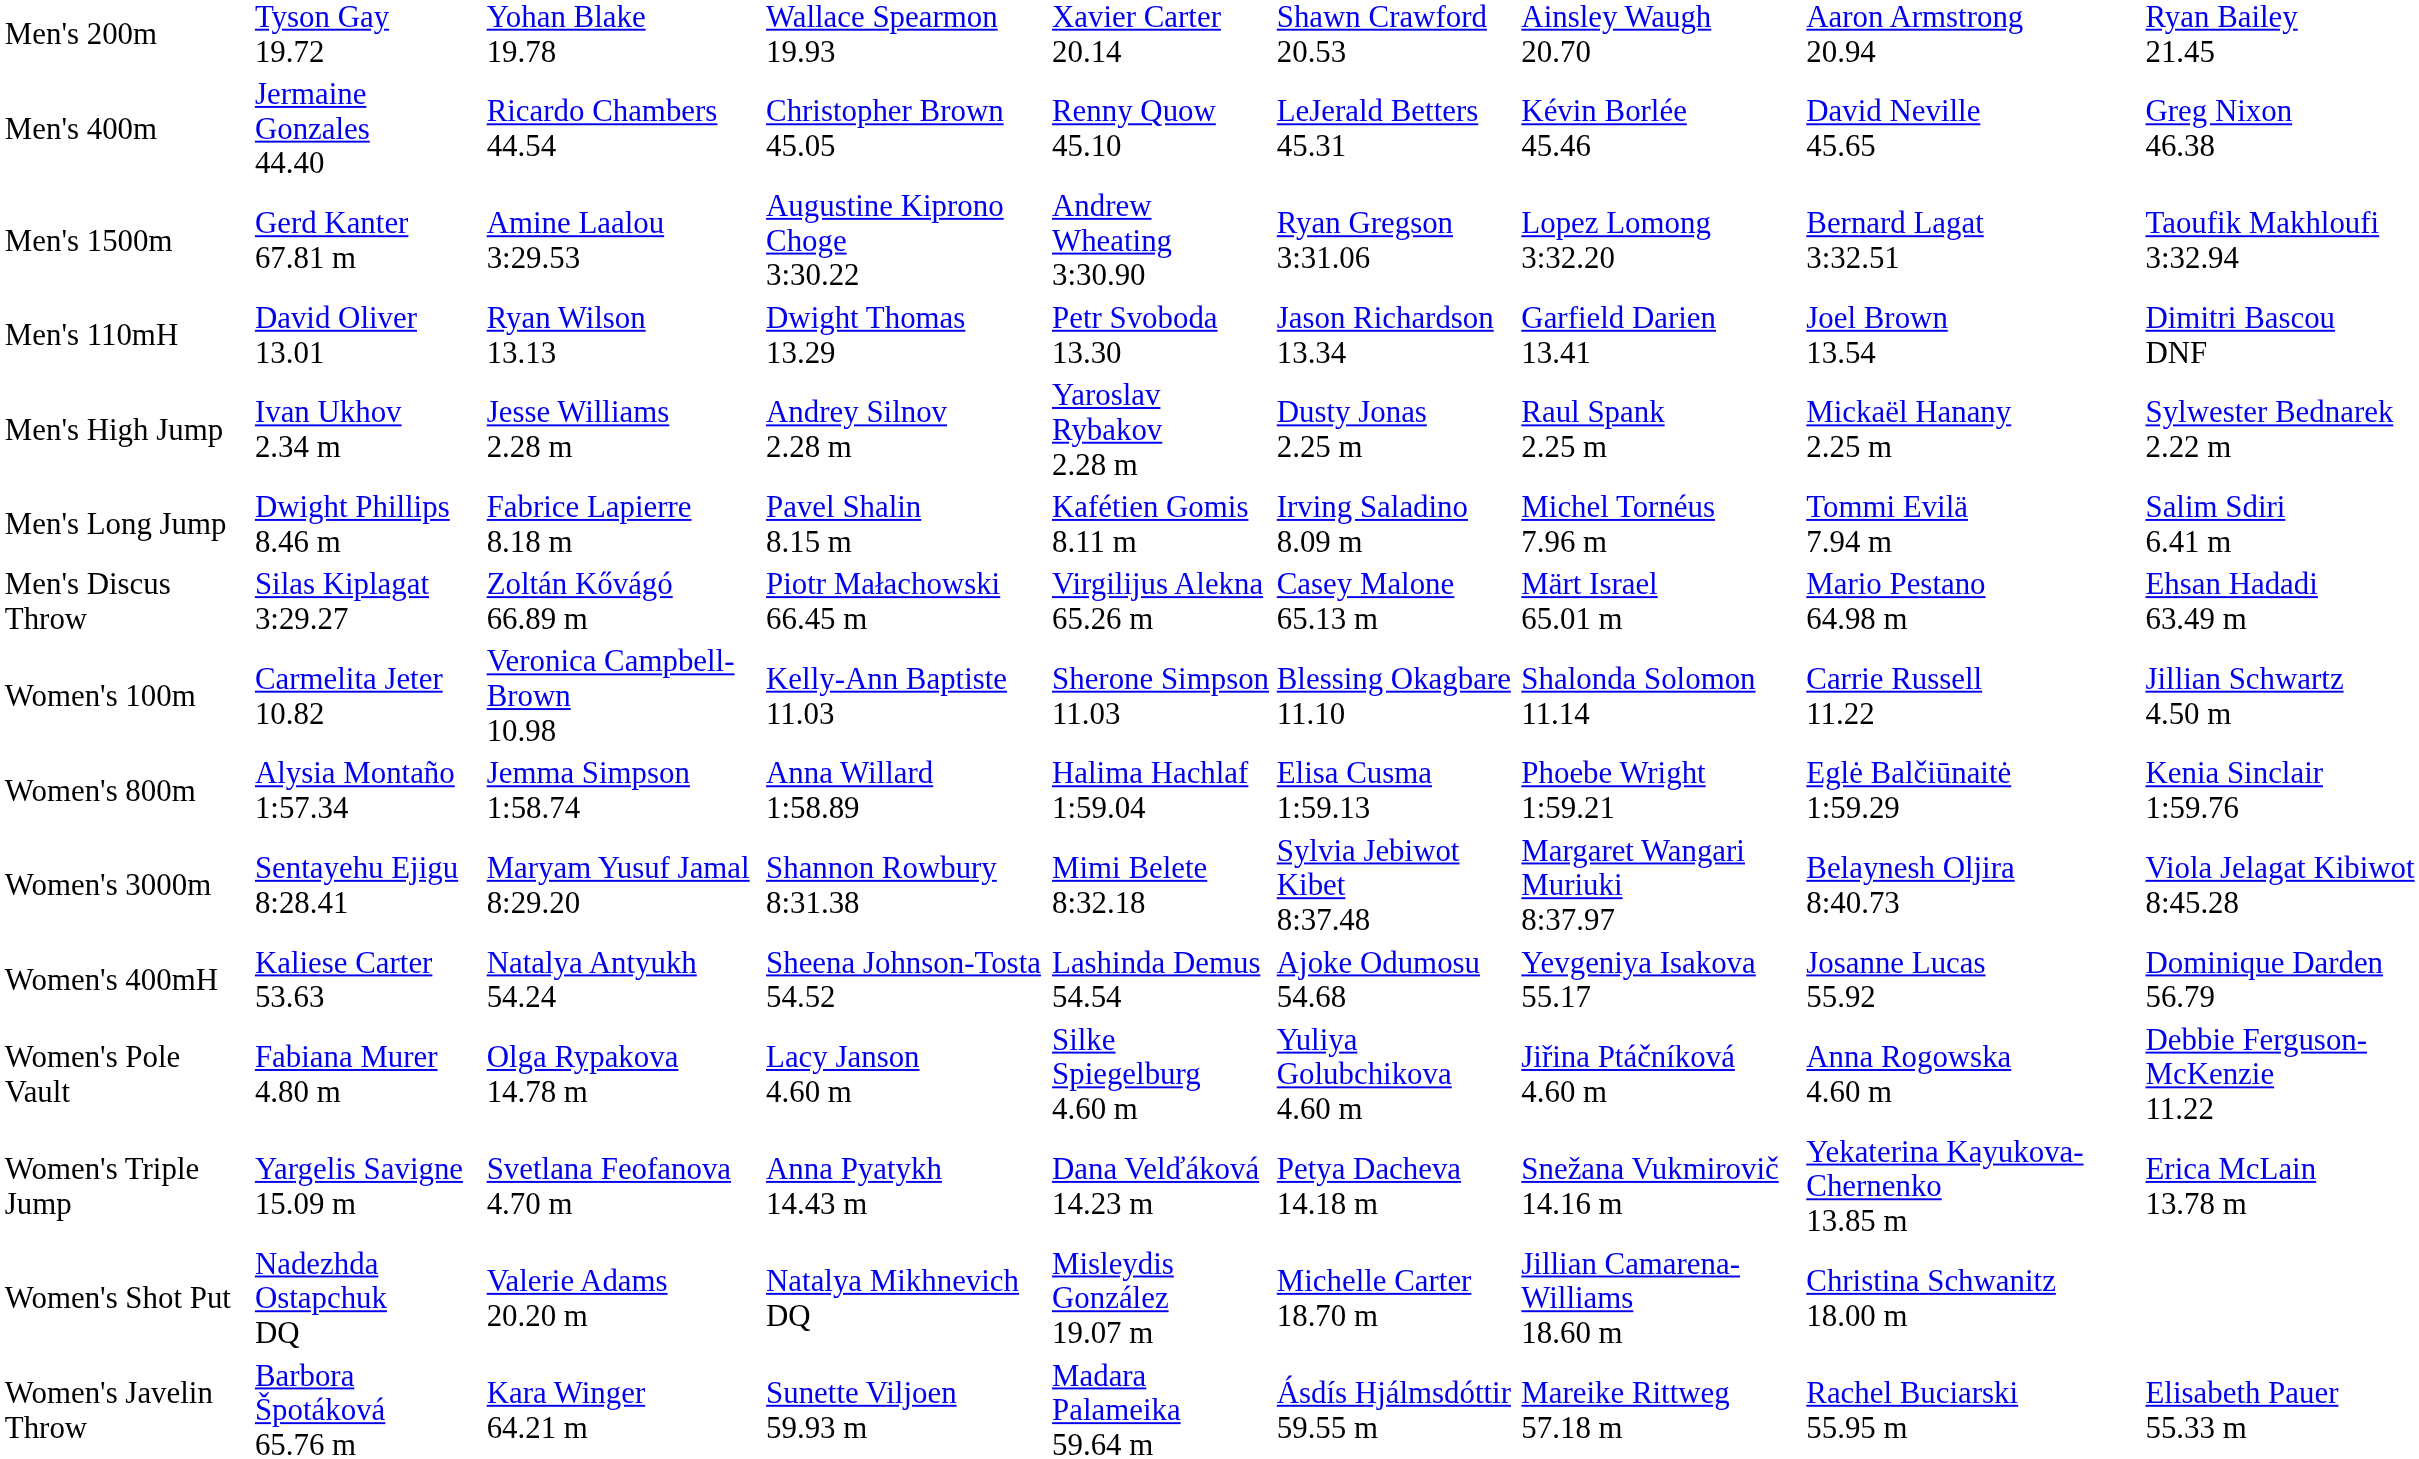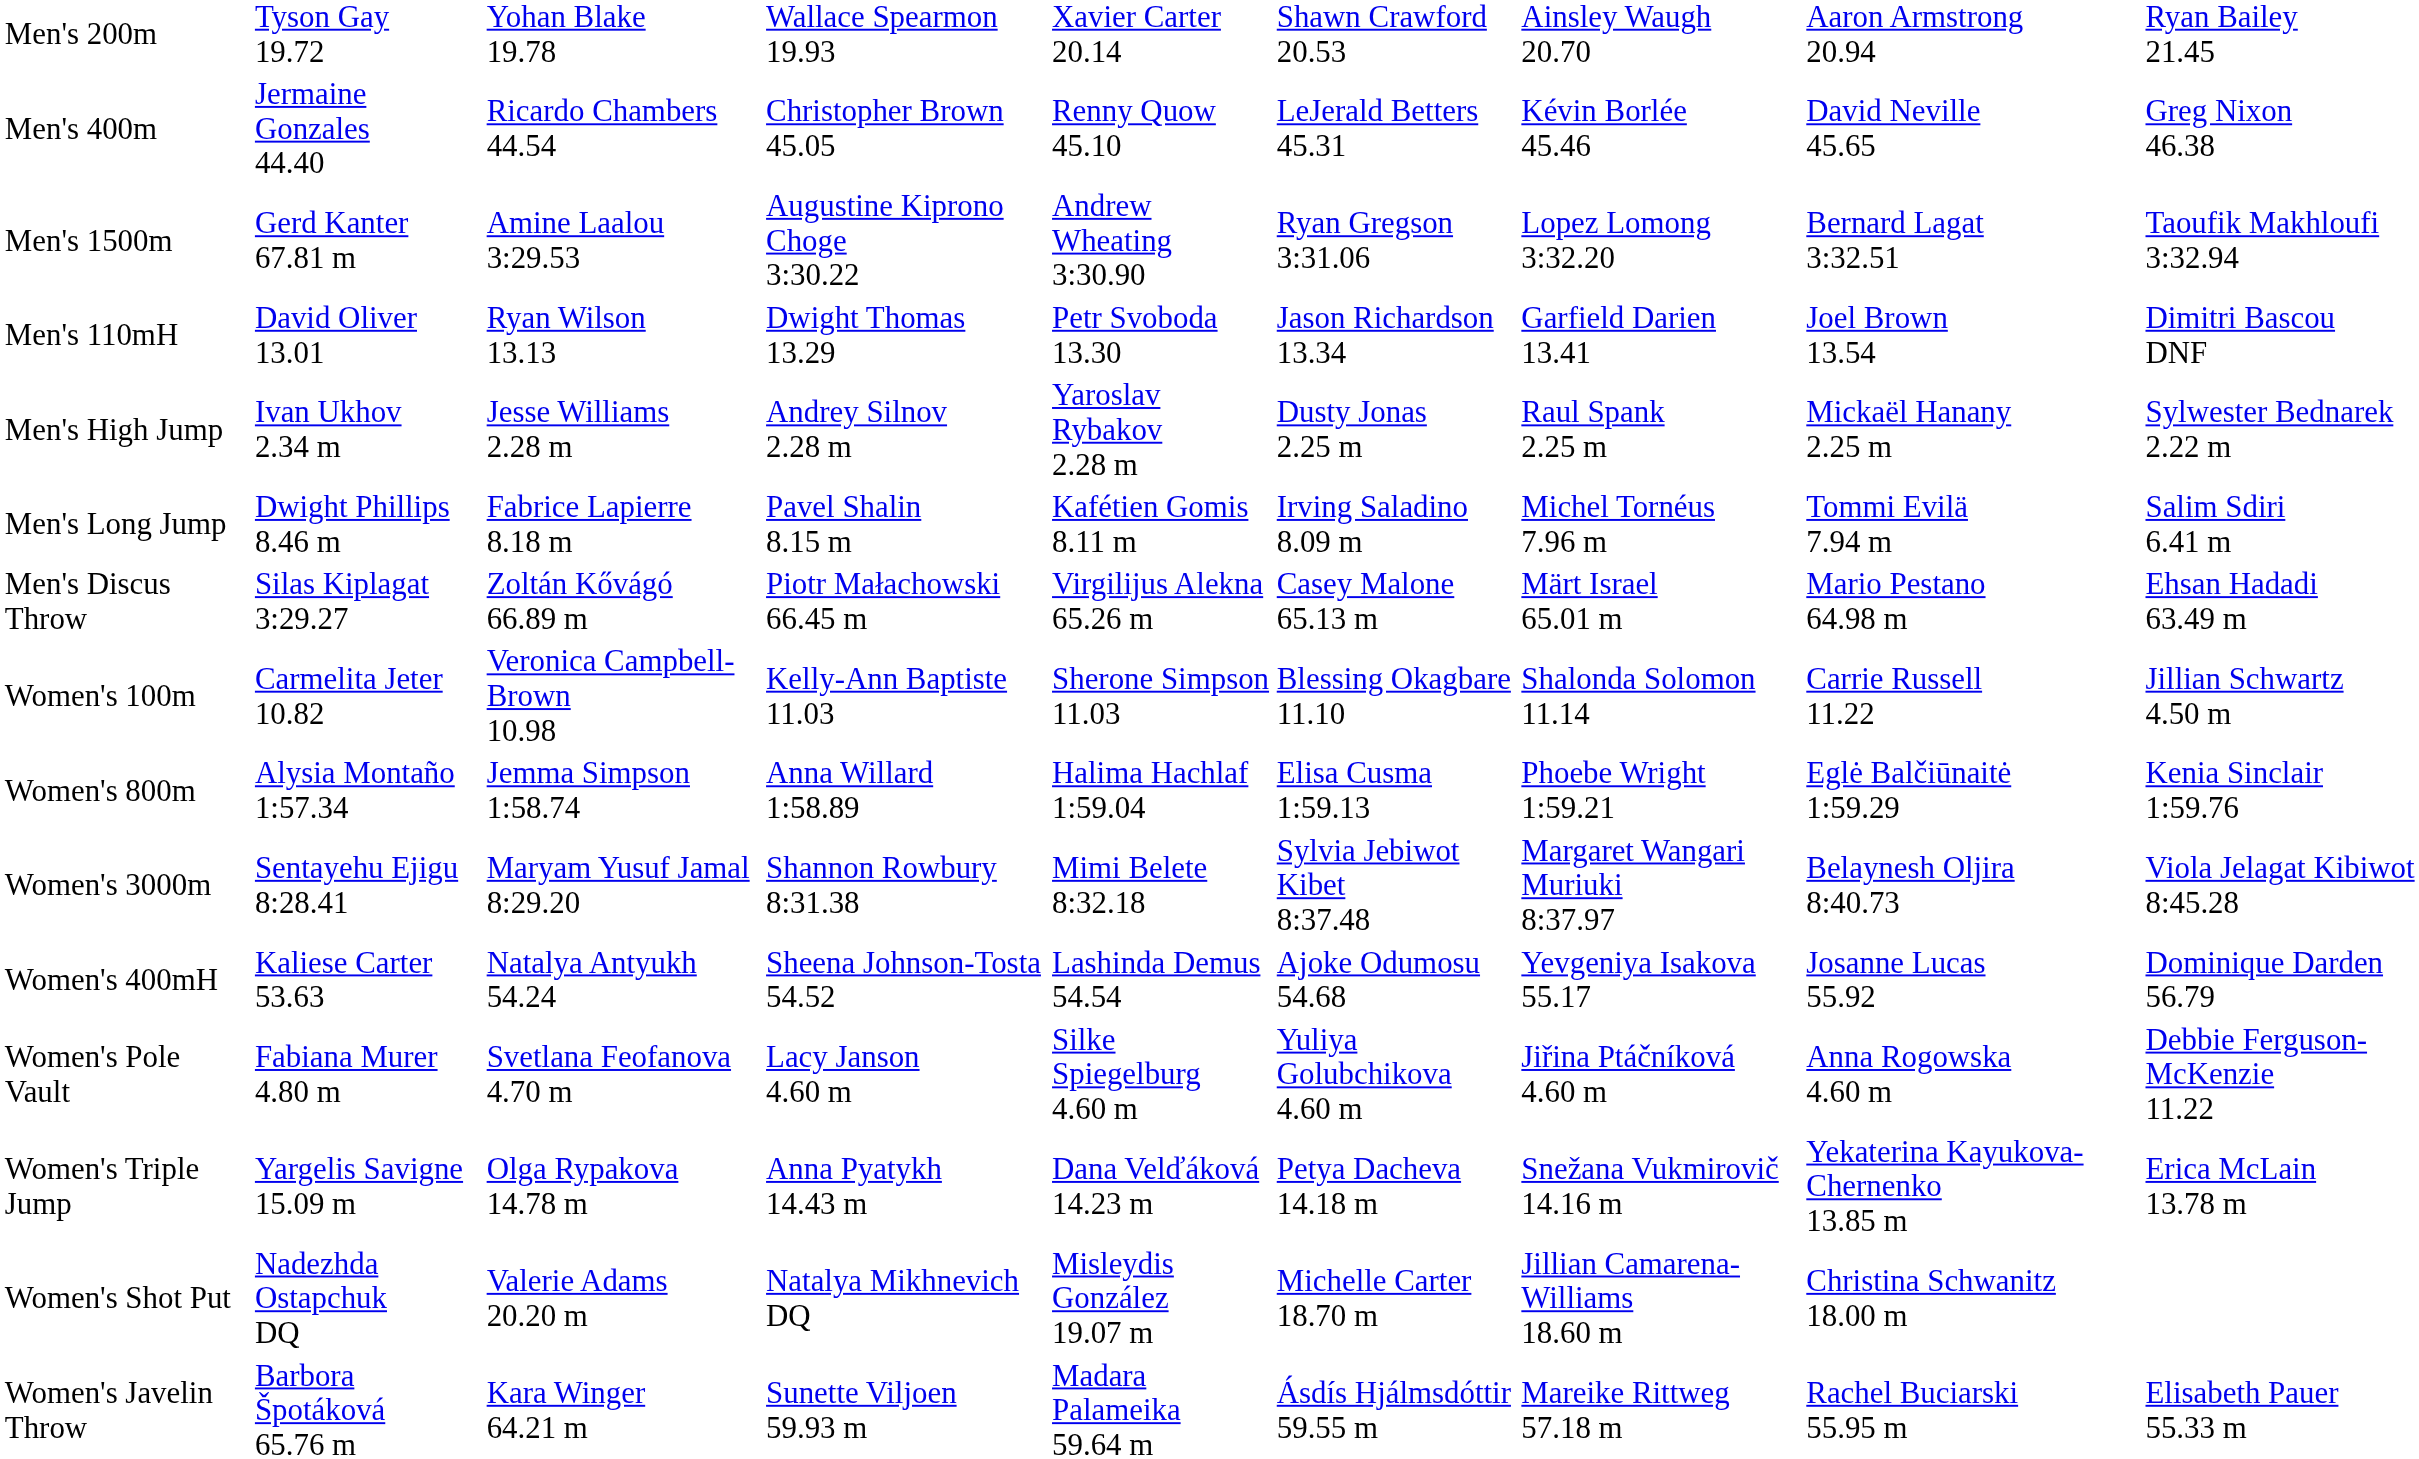Women's Pole Vault | column 3: Olga Rypakova 14.78 m -> Svetlana Feofanova 4.70 m
Women's Triple Jump | column 3: Svetlana Feofanova 4.70 m -> Olga Rypakova 14.78 m
